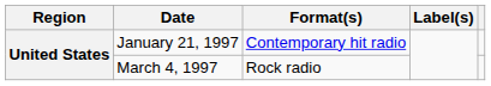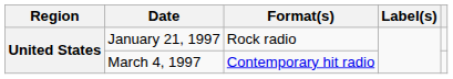January 21, 1997 | Format(s): Contemporary hit radio -> Rock radio
March 4, 1997 | Format(s): Rock radio -> Contemporary hit radio
